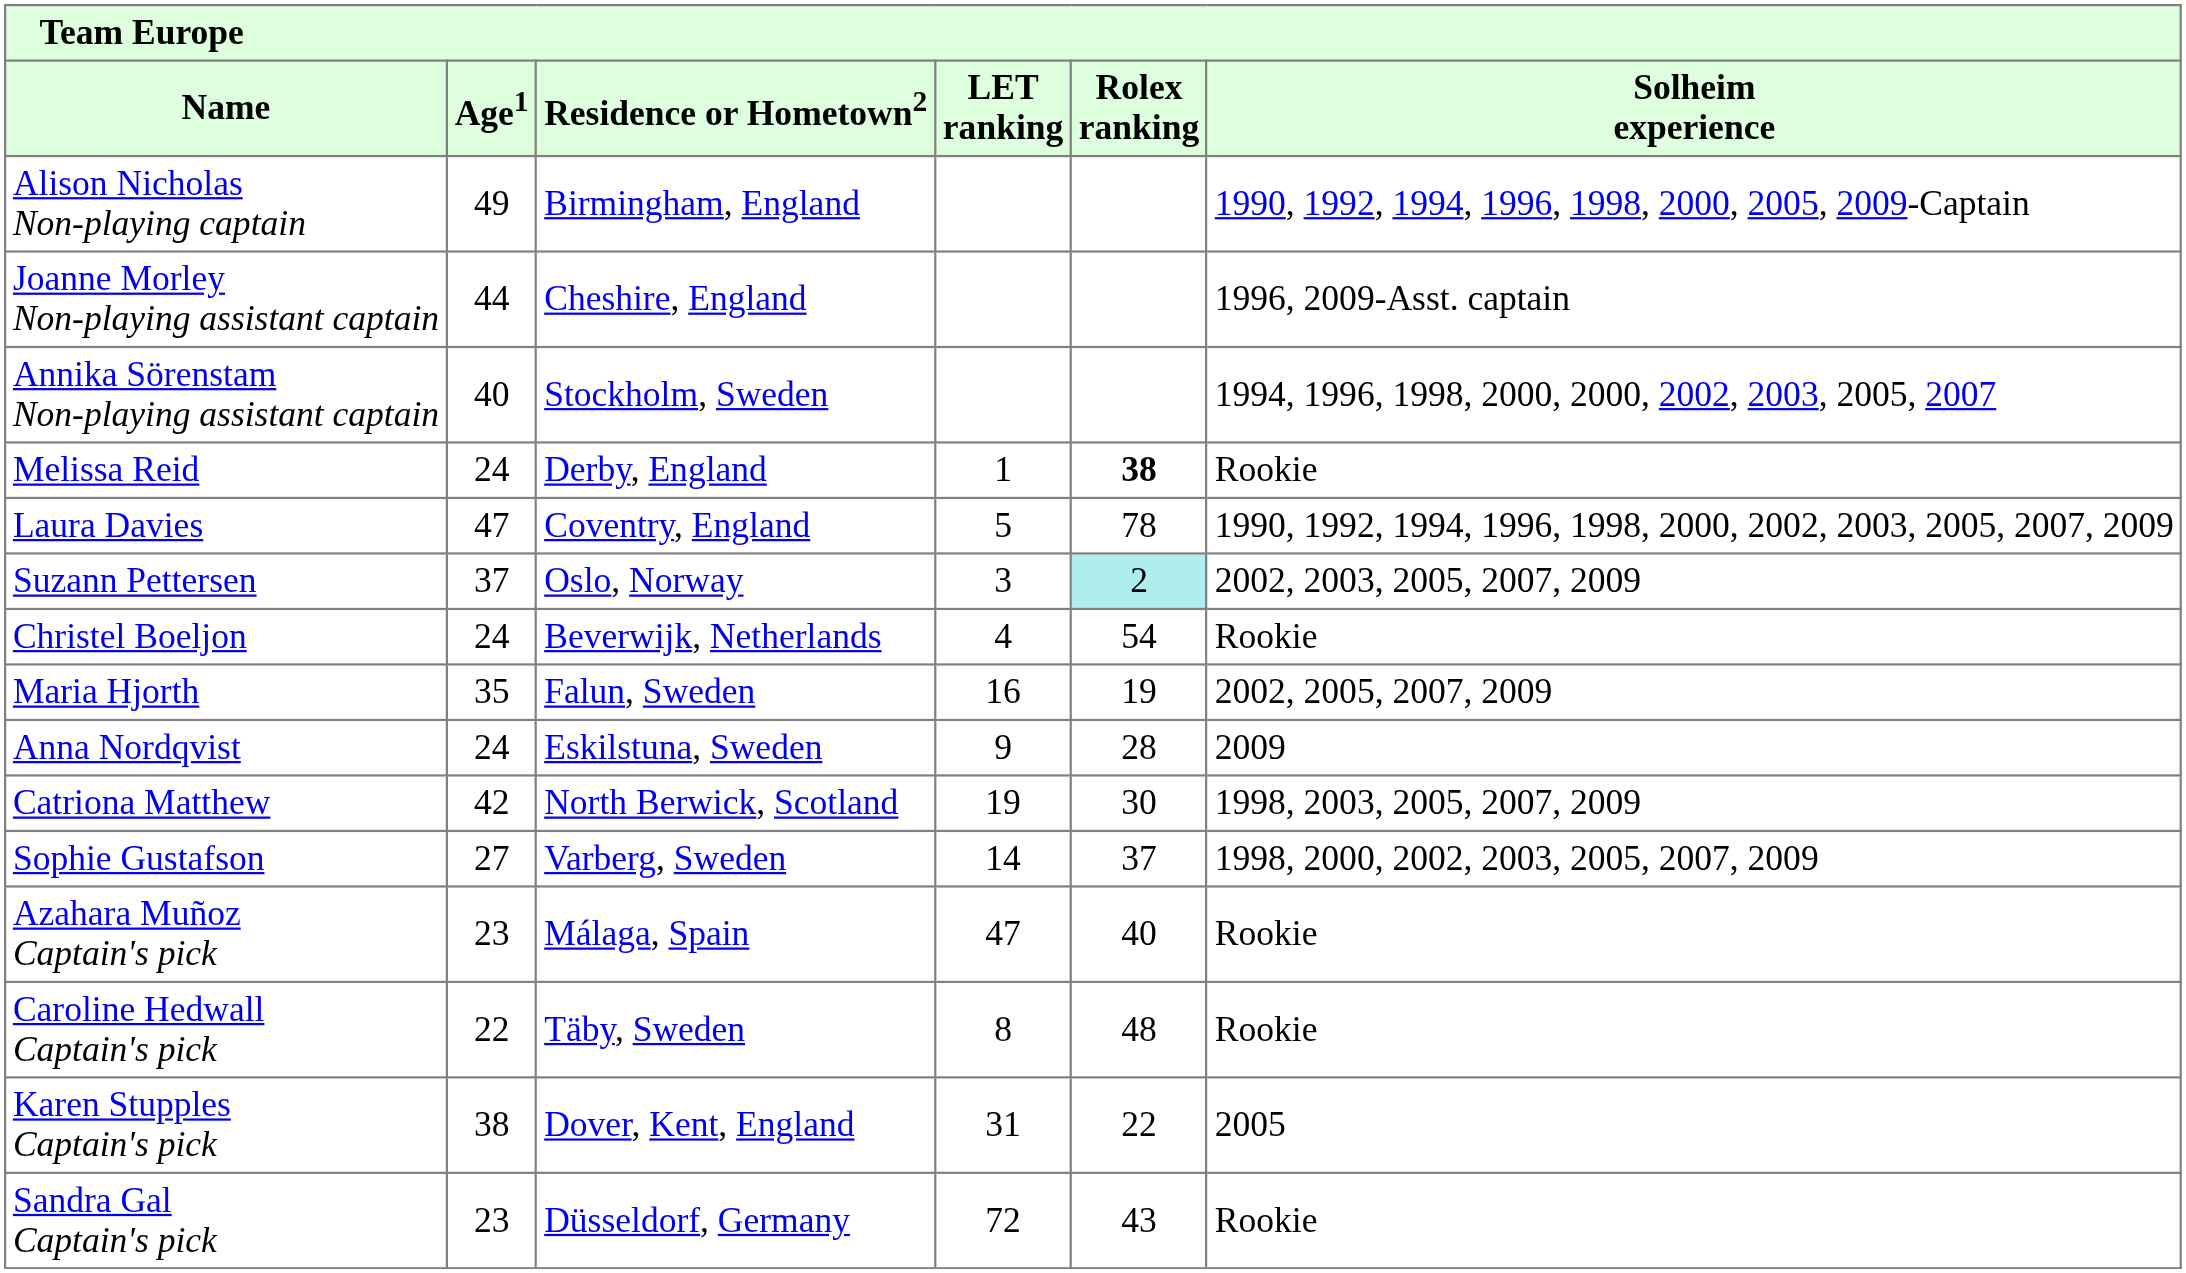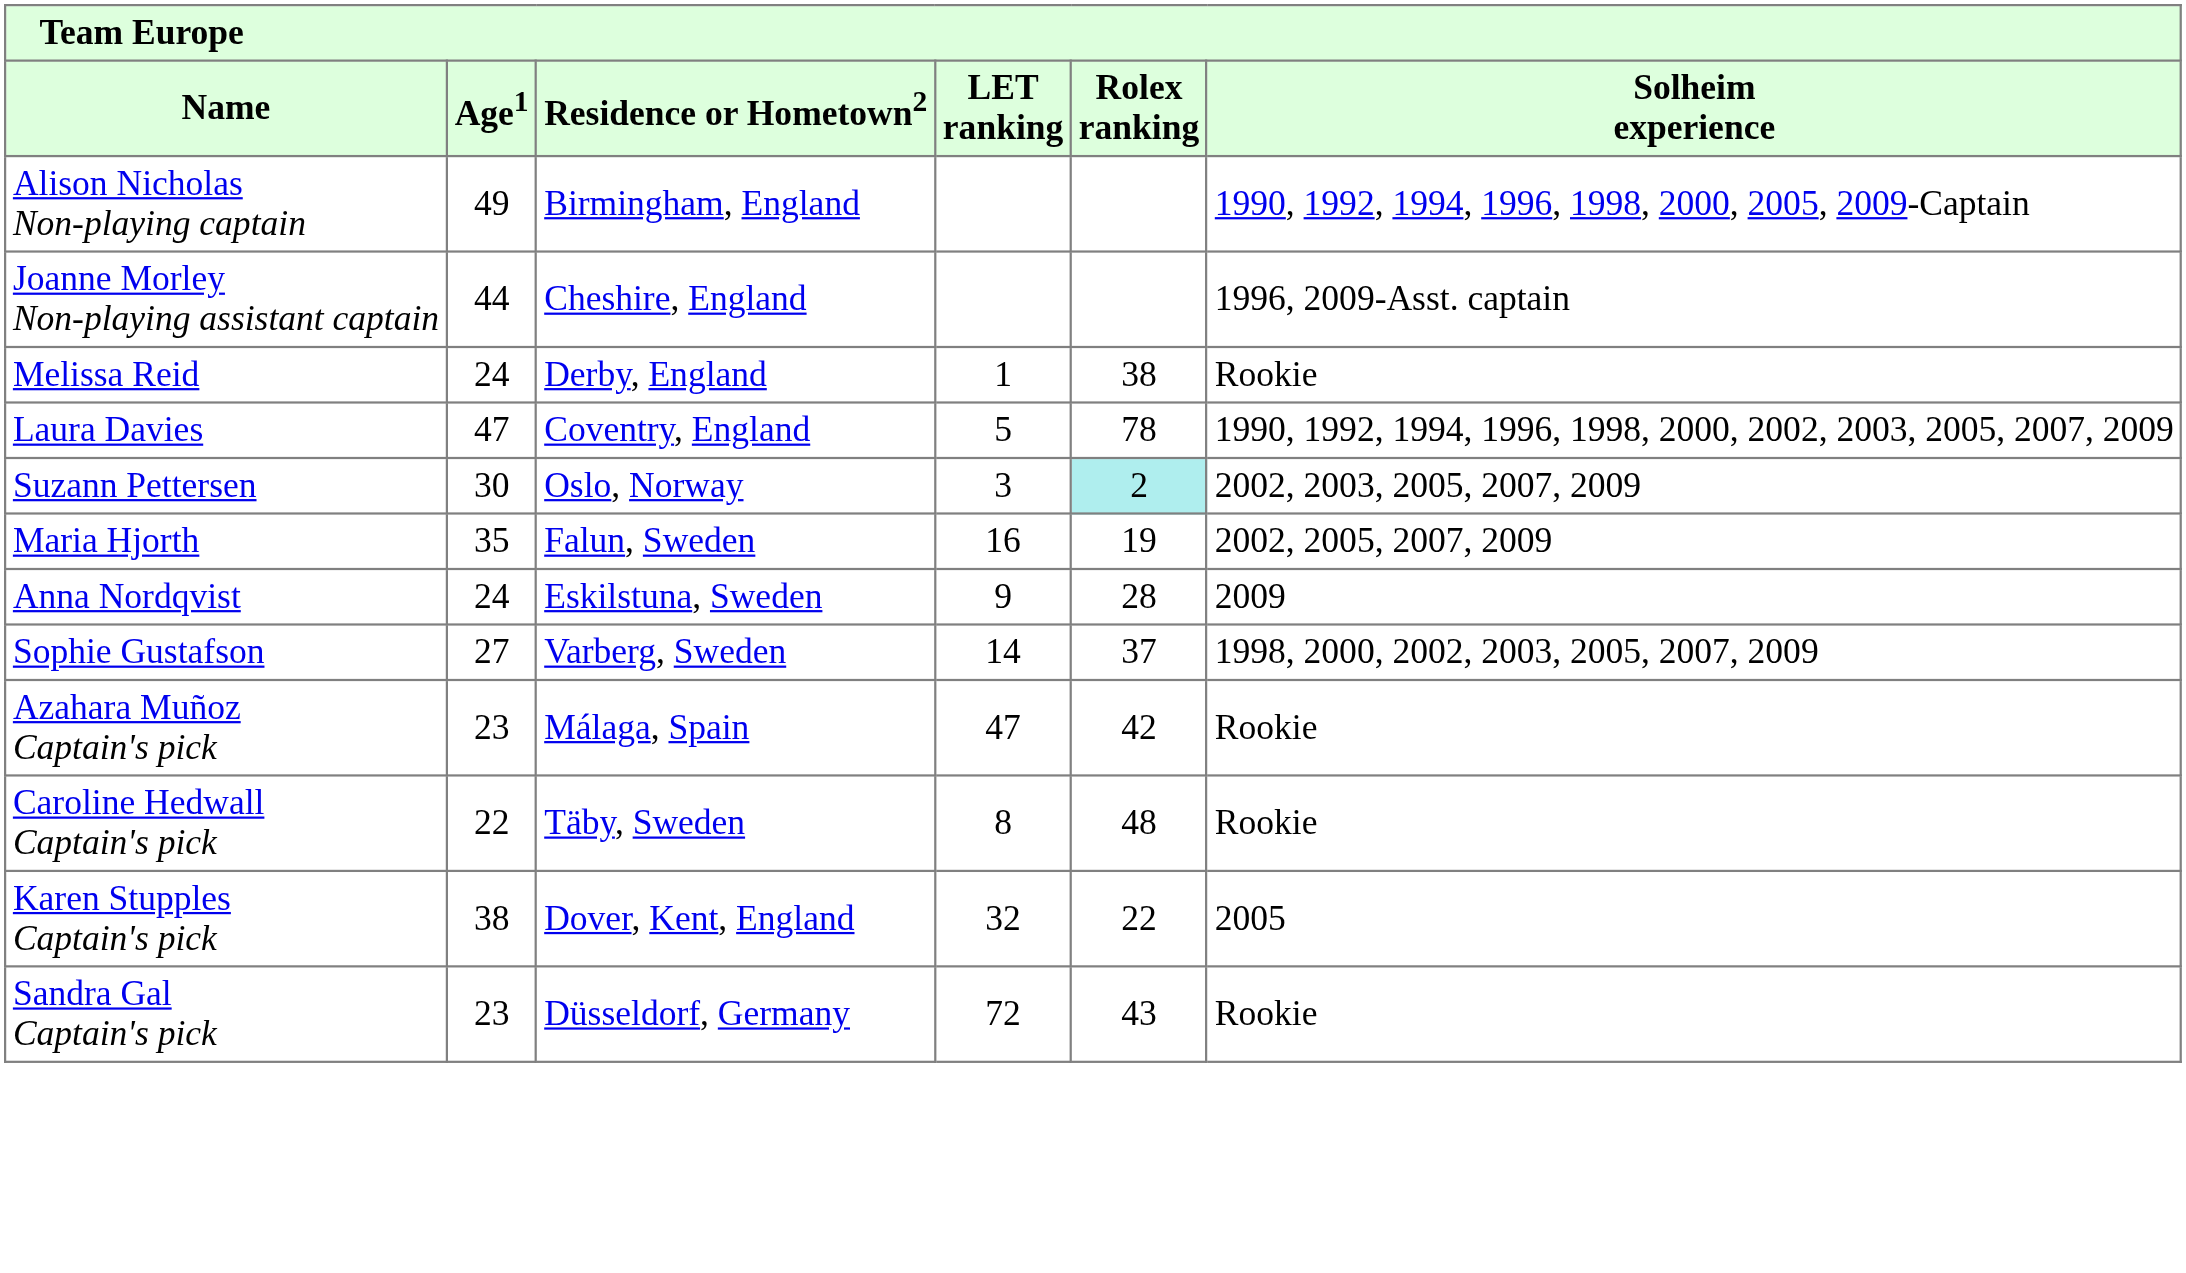- row: Annika Sörenstam Non-playing assistant captain | 40 | Stockholm, Sweden | 1994, 1996, 1998, 2000, 2000, 2002, 2003, 2005, 2007
Melissa Reid | Rolex ranking: bold -> normal
Suzann Pettersen | Age1: 37 -> 30
- row: Christel Boeljon | 24 | Beverwijk, Netherlands | 4 | 54 | Rookie
- row: Catriona Matthew | 42 | North Berwick, Scotland | 19 | 30 | 1998, 2003, 2005, 2007, 2009
Azahara Muñoz Captain's pick | Rolex ranking: 40 -> 42
Karen Stupples Captain's pick | LET ranking: 31 -> 32
